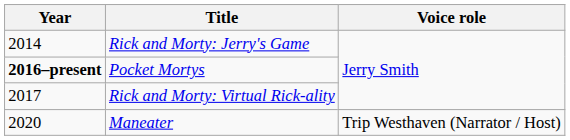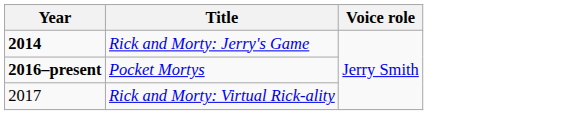Rick and Morty: Jerry's Game | Year: normal -> bold
- row: 2020 | Maneater | Trip Westhaven (Narrator / Host)
